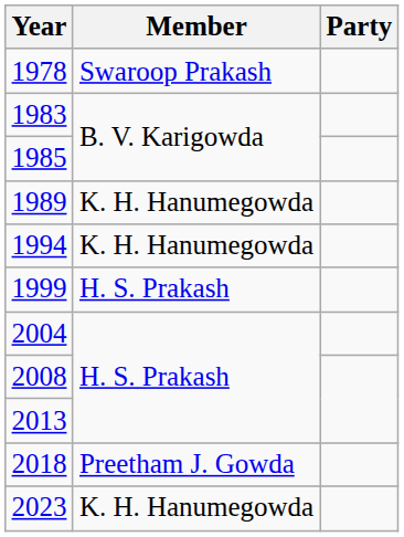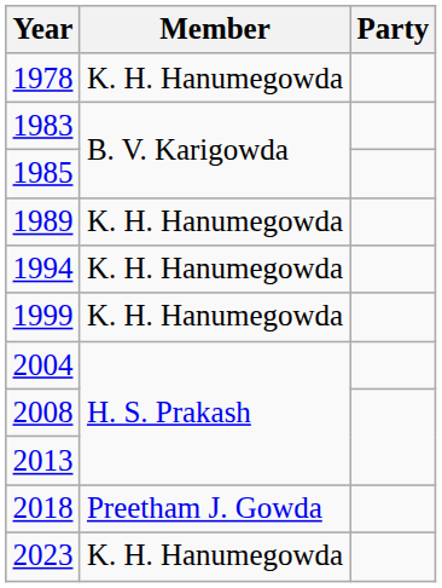1978 | Member: Swaroop Prakash -> K. H. Hanumegowda
1999 | Member: H. S. Prakash -> K. H. Hanumegowda
